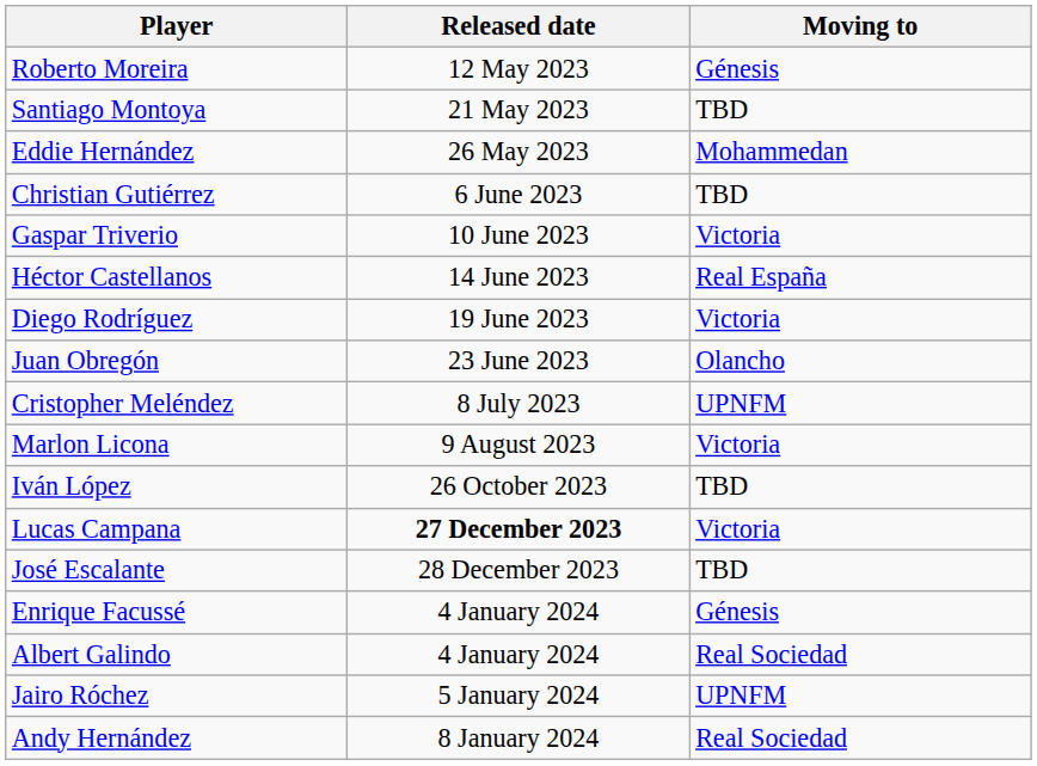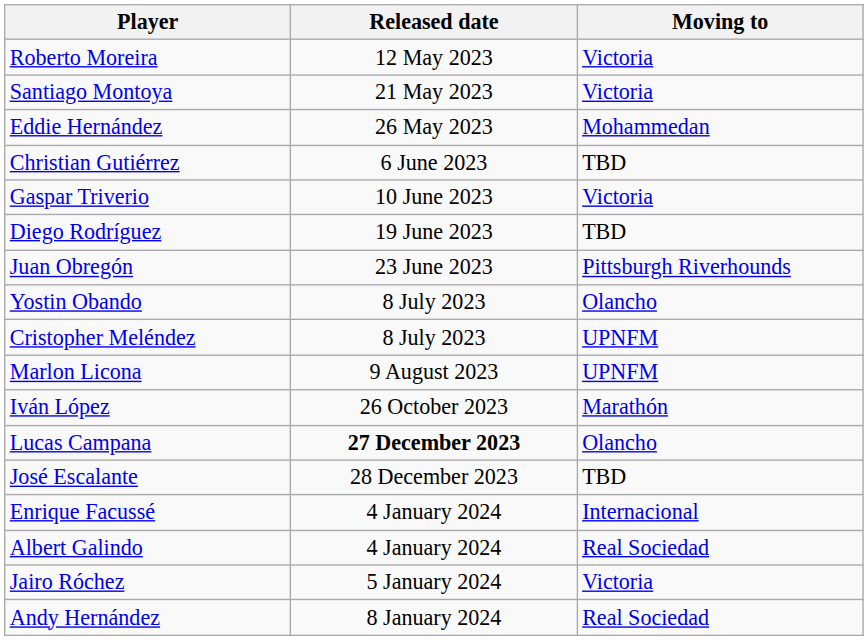Roberto Moreira | Moving to: Génesis -> Victoria
Santiago Montoya | Moving to: TBD -> Victoria
- row: Héctor Castellanos | 14 June 2023 | Real España
Diego Rodríguez | Moving to: Victoria -> TBD
Juan Obregón | Moving to: Olancho -> Pittsburgh Riverhounds
+ row: Yostin Obando | 8 July 2023 | Olancho
Marlon Licona | Moving to: Victoria -> UPNFM
Iván López | Moving to: TBD -> Marathón
Lucas Campana | Moving to: Victoria -> Olancho
Enrique Facussé | Moving to: Génesis -> Internacional
Jairo Róchez | Moving to: UPNFM -> Victoria
